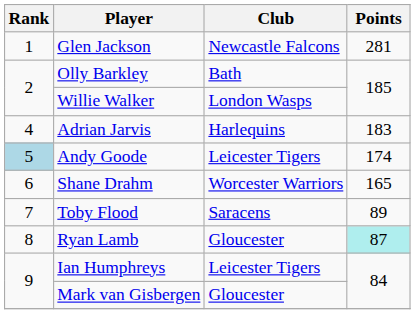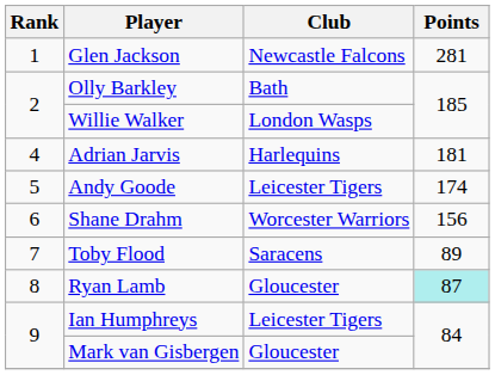Adrian Jarvis | Points: 183 -> 181
Andy Goode | Rank: lightblue background -> no background
Shane Drahm | Points: 165 -> 156
